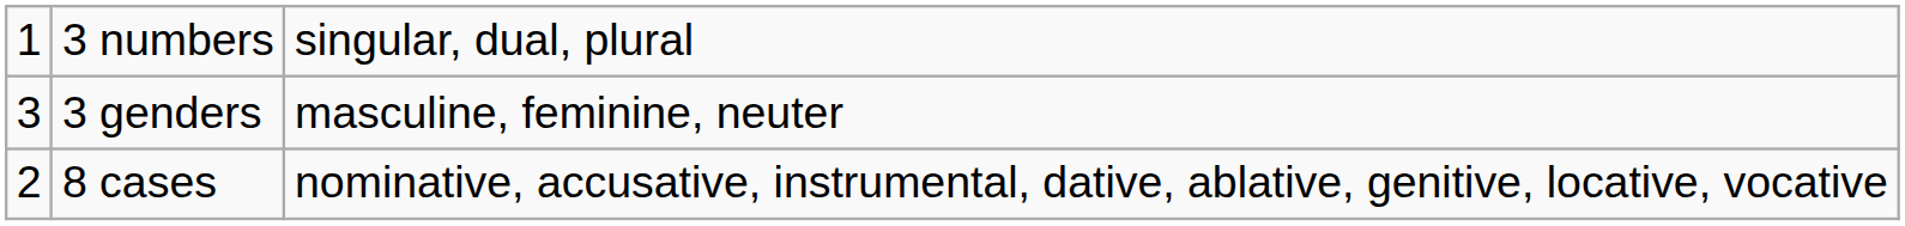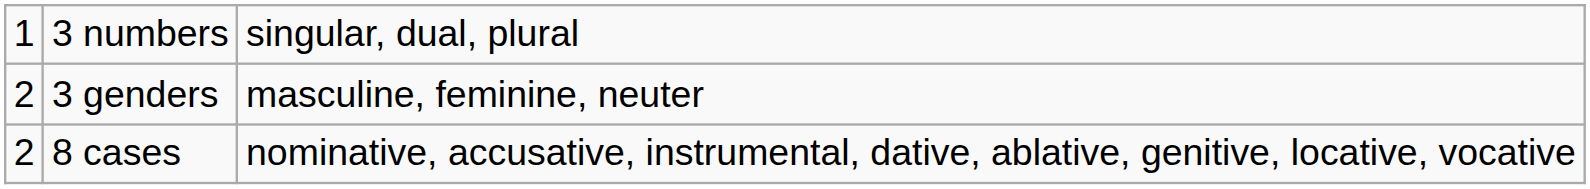3 genders | column 1: 3 -> 2
